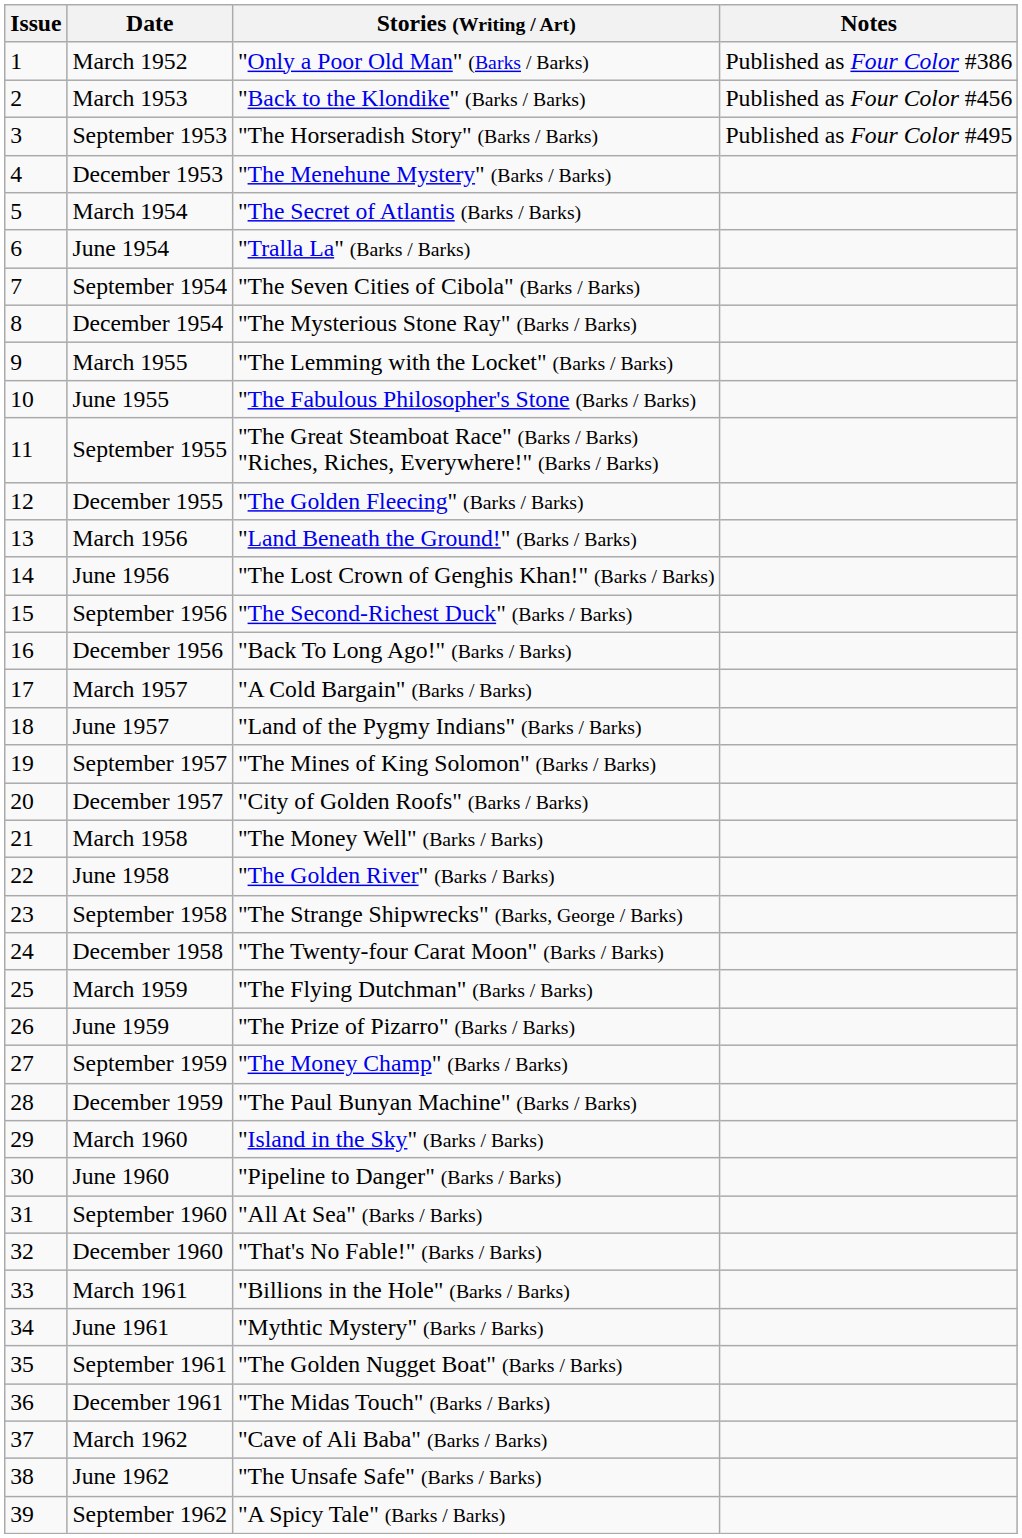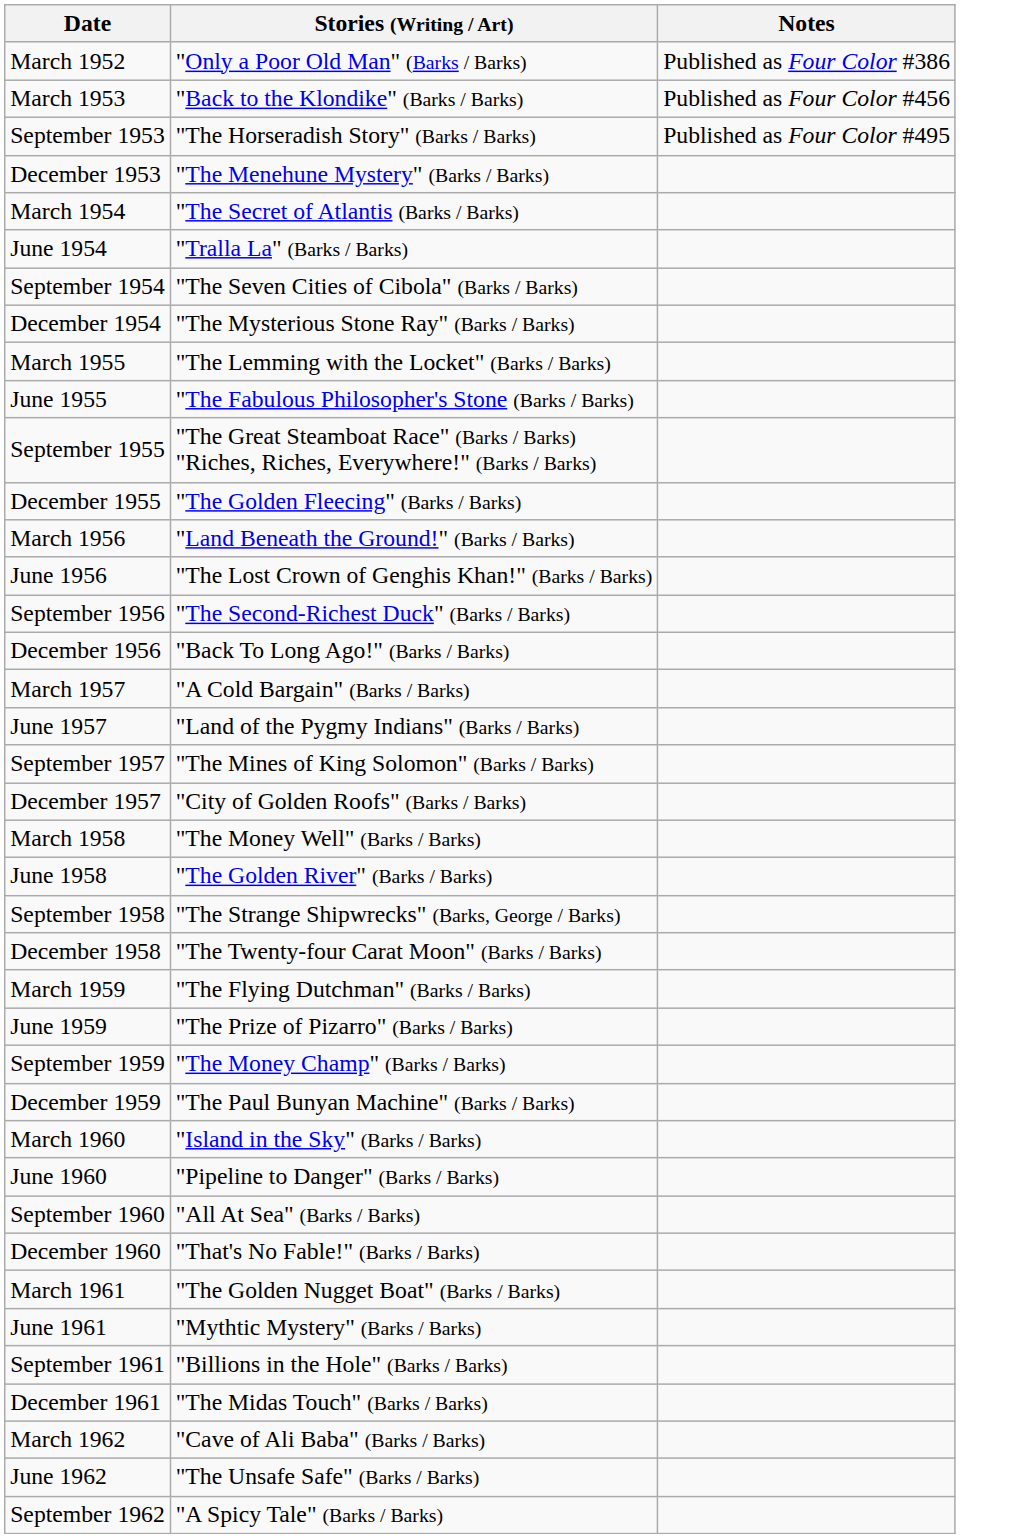- column: Issue | 1 | 2 | 3 | 4 | 5 | 6 | 7 | 8 | 9 | 10 | 11 | 12 | 13 | 14 | 15 | 16 | 17 | 18 | 19 | 20 | 21 | 22 | 23 | 24 | 25 | 26 | 27 | 28 | 29 | 30 | 31 | 32 | 33 | 34 | 35 | 36 | 37 | 38 | 39
March 1961 | Stories (Writing / Art): "Billions in the Hole" (Barks / Barks) -> "The Golden Nugget Boat" (Barks / Barks)
September 1961 | Stories (Writing / Art): "The Golden Nugget Boat" (Barks / Barks) -> "Billions in the Hole" (Barks / Barks)
